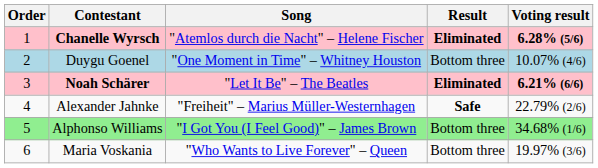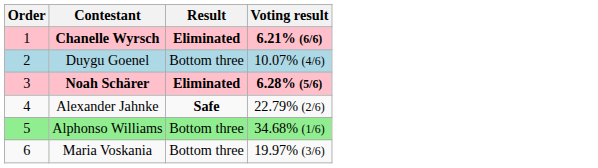- column: Song | "Atemlos durch die Nacht" – Helene Fischer | "One Moment in Time" – Whitney Houston | "Let It Be" – The Beatles | "Freiheit" – Marius Müller-Westernhagen | "I Got You (I Feel Good)" – James Brown | "Who Wants to Live Forever" – Queen
Chanelle Wyrsch | Voting result: 6.28% (5/6) -> 6.21% (6/6)
Noah Schärer | Voting result: 6.21% (6/6) -> 6.28% (5/6)
